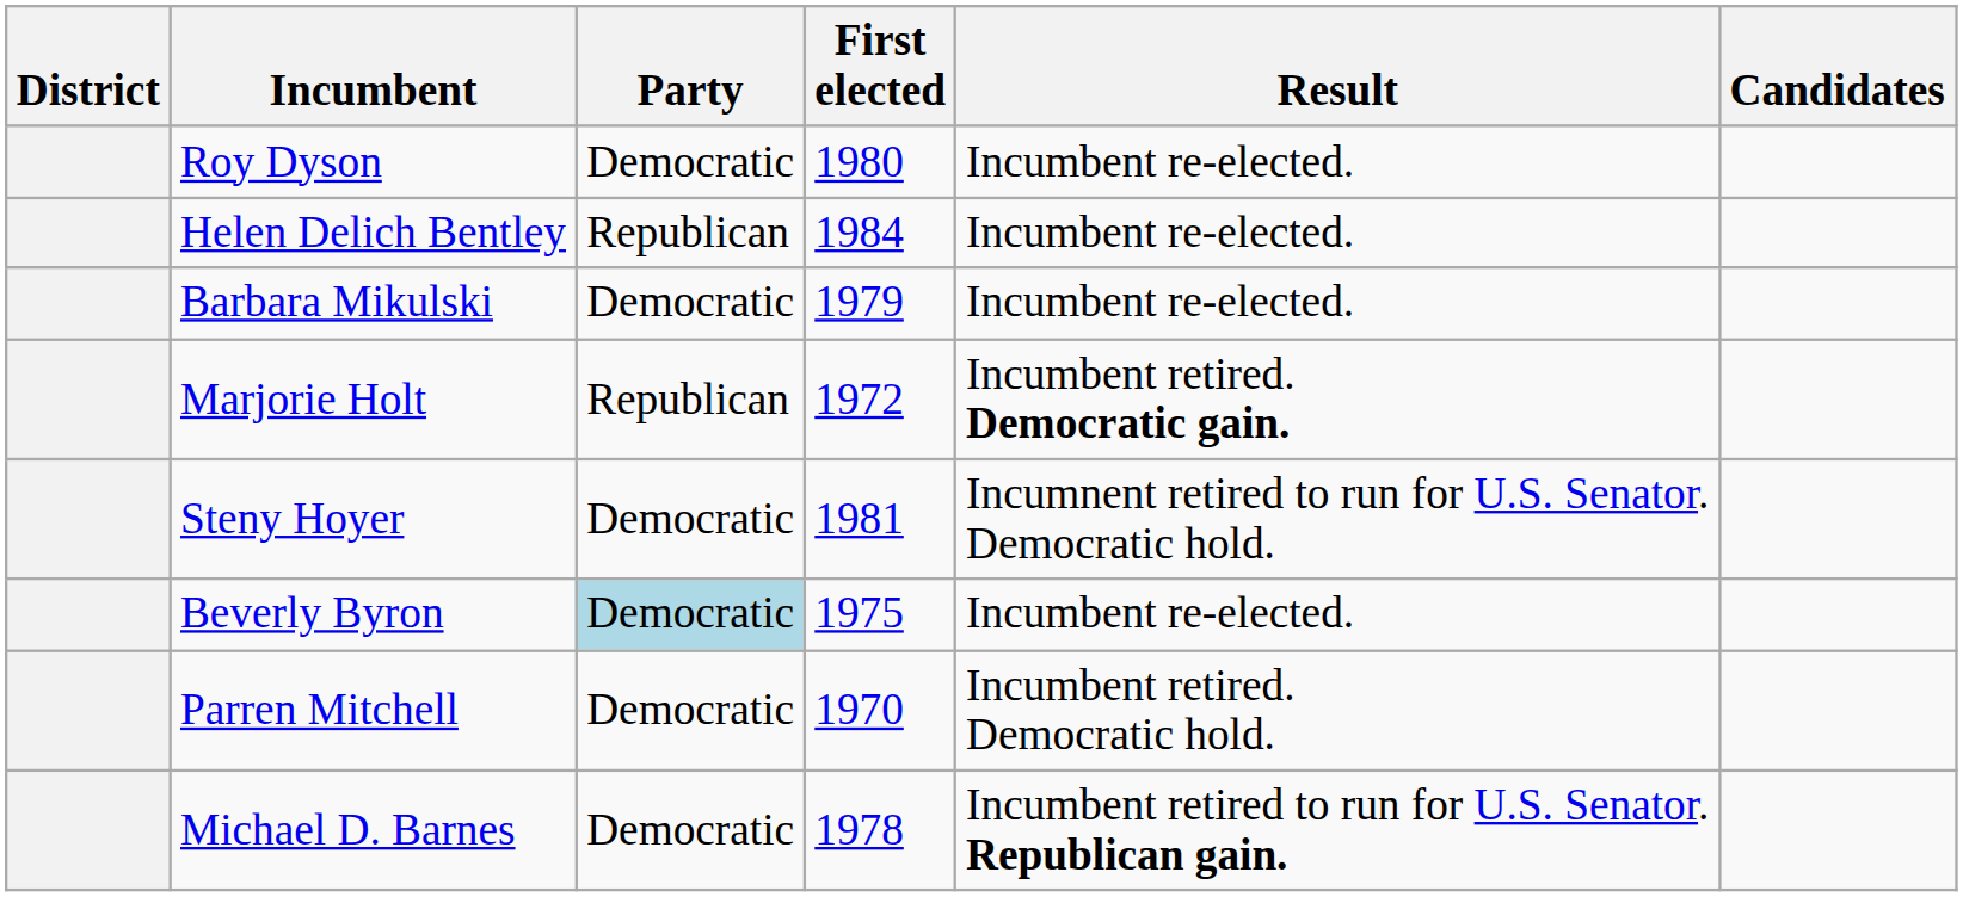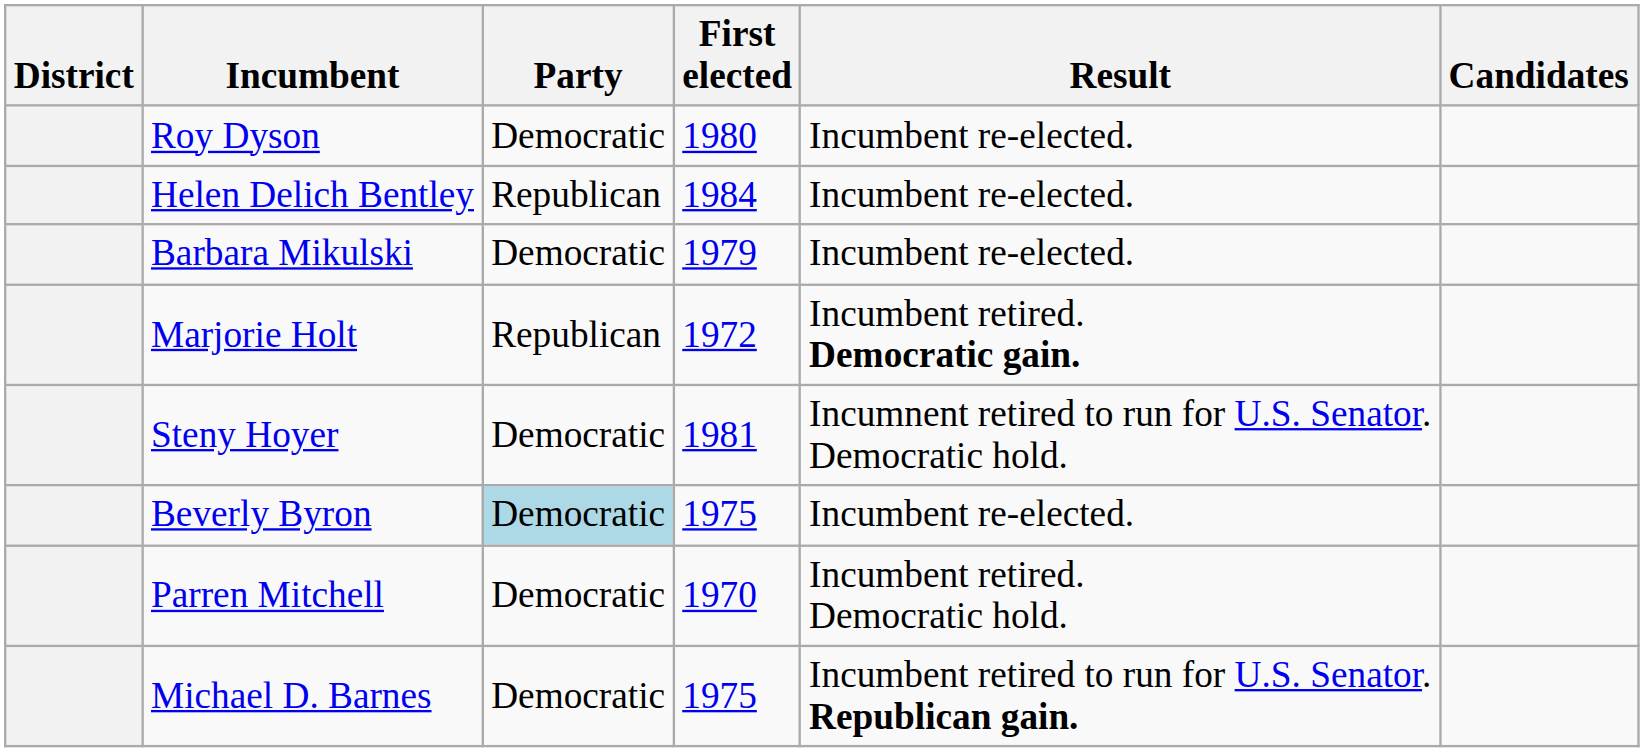Michael D. Barnes | First elected: 1978 -> 1975
